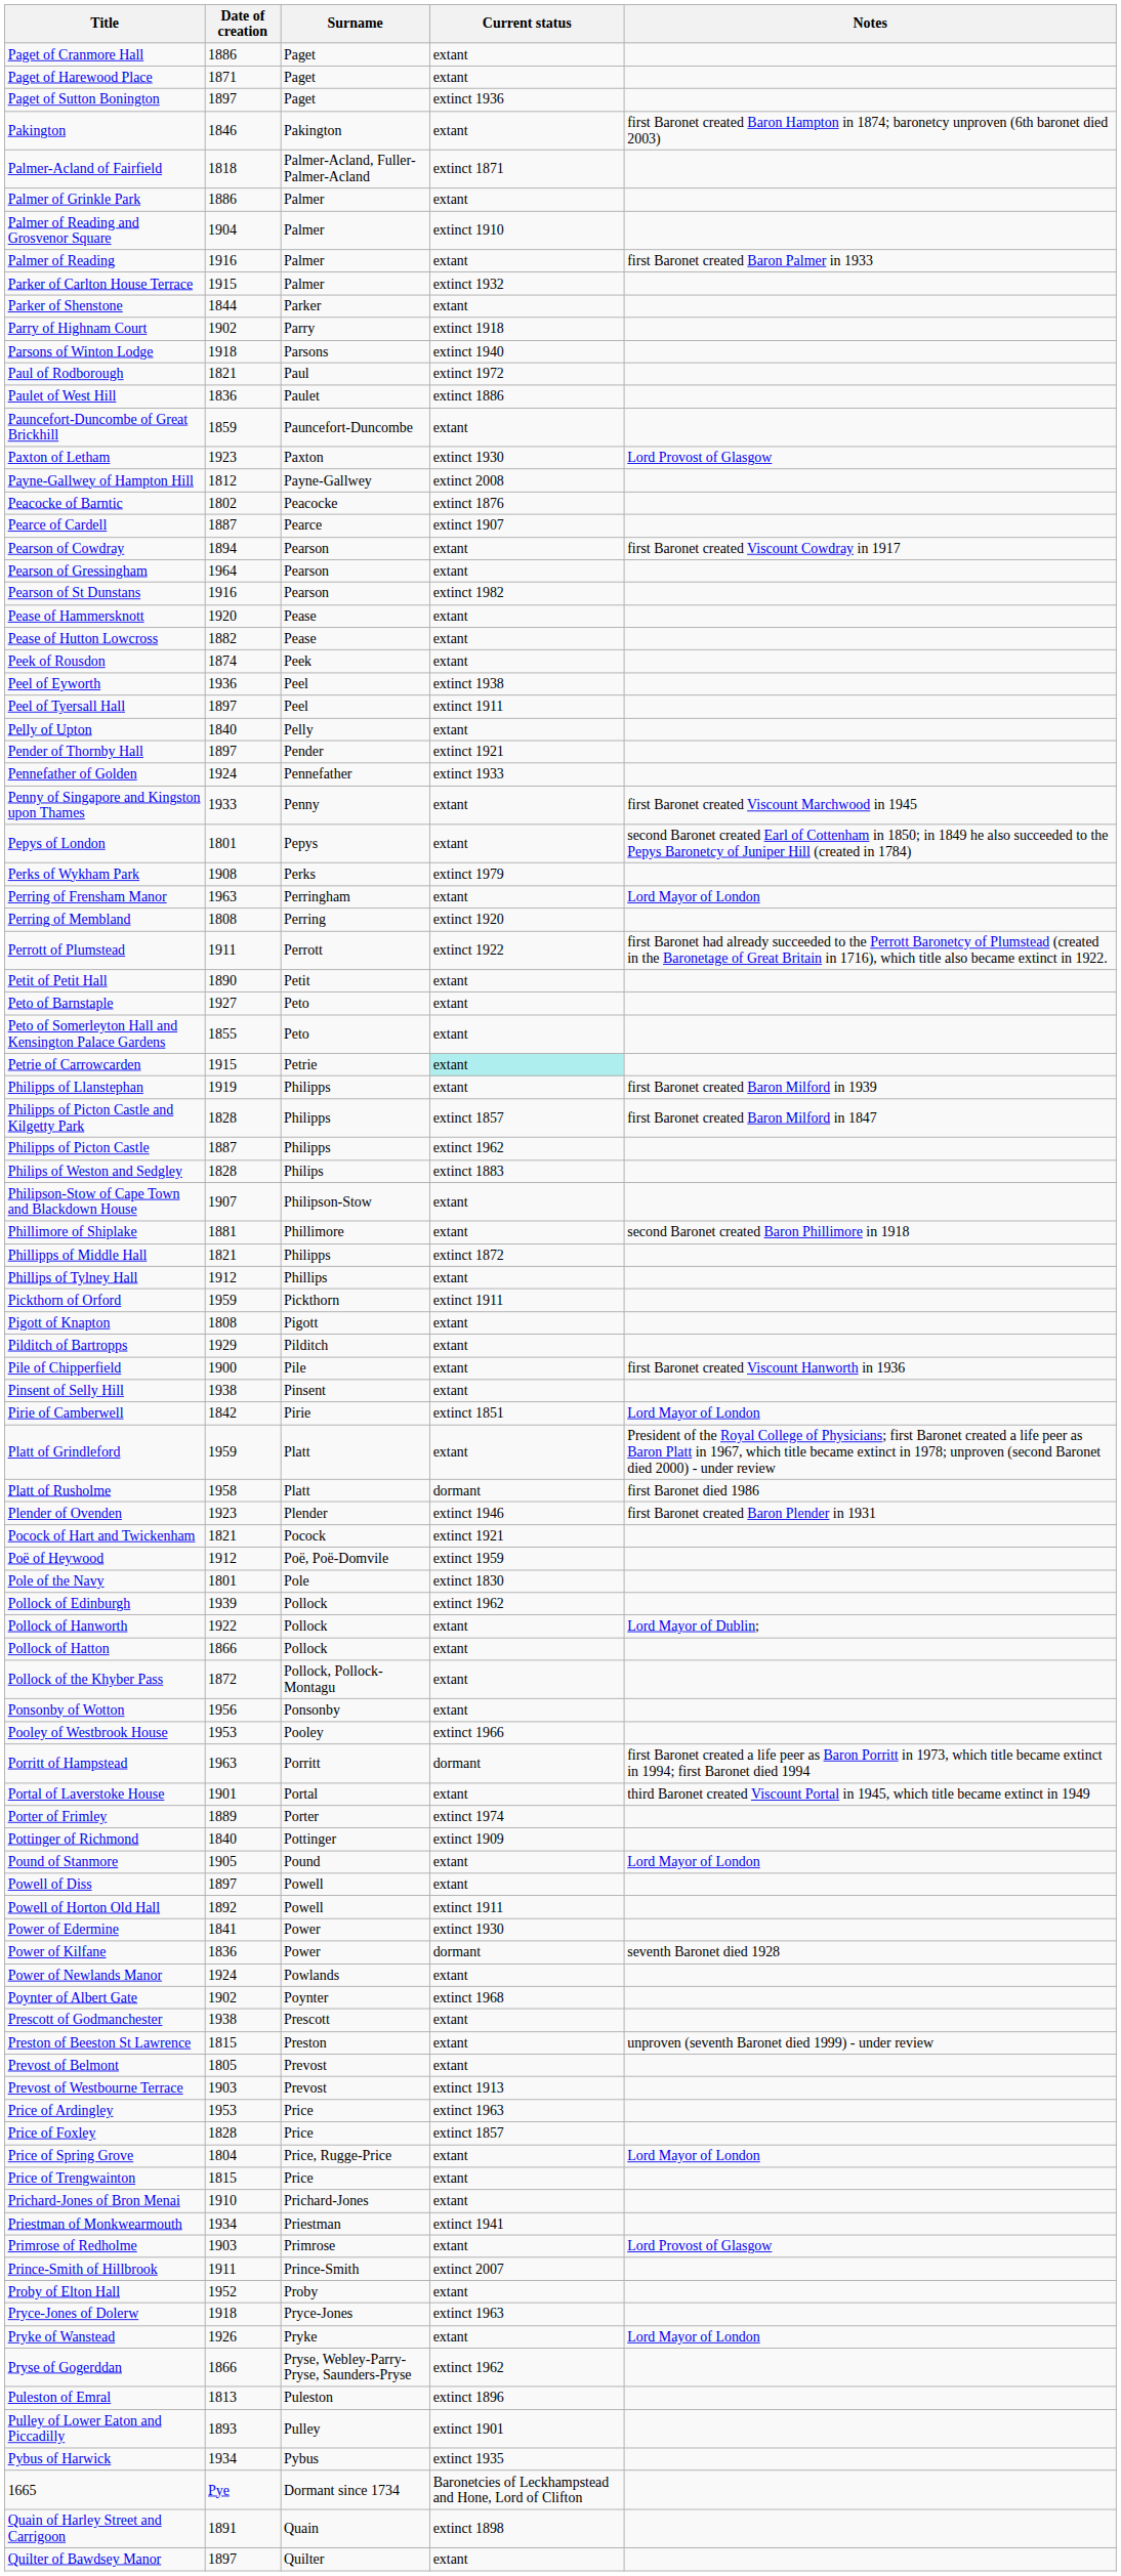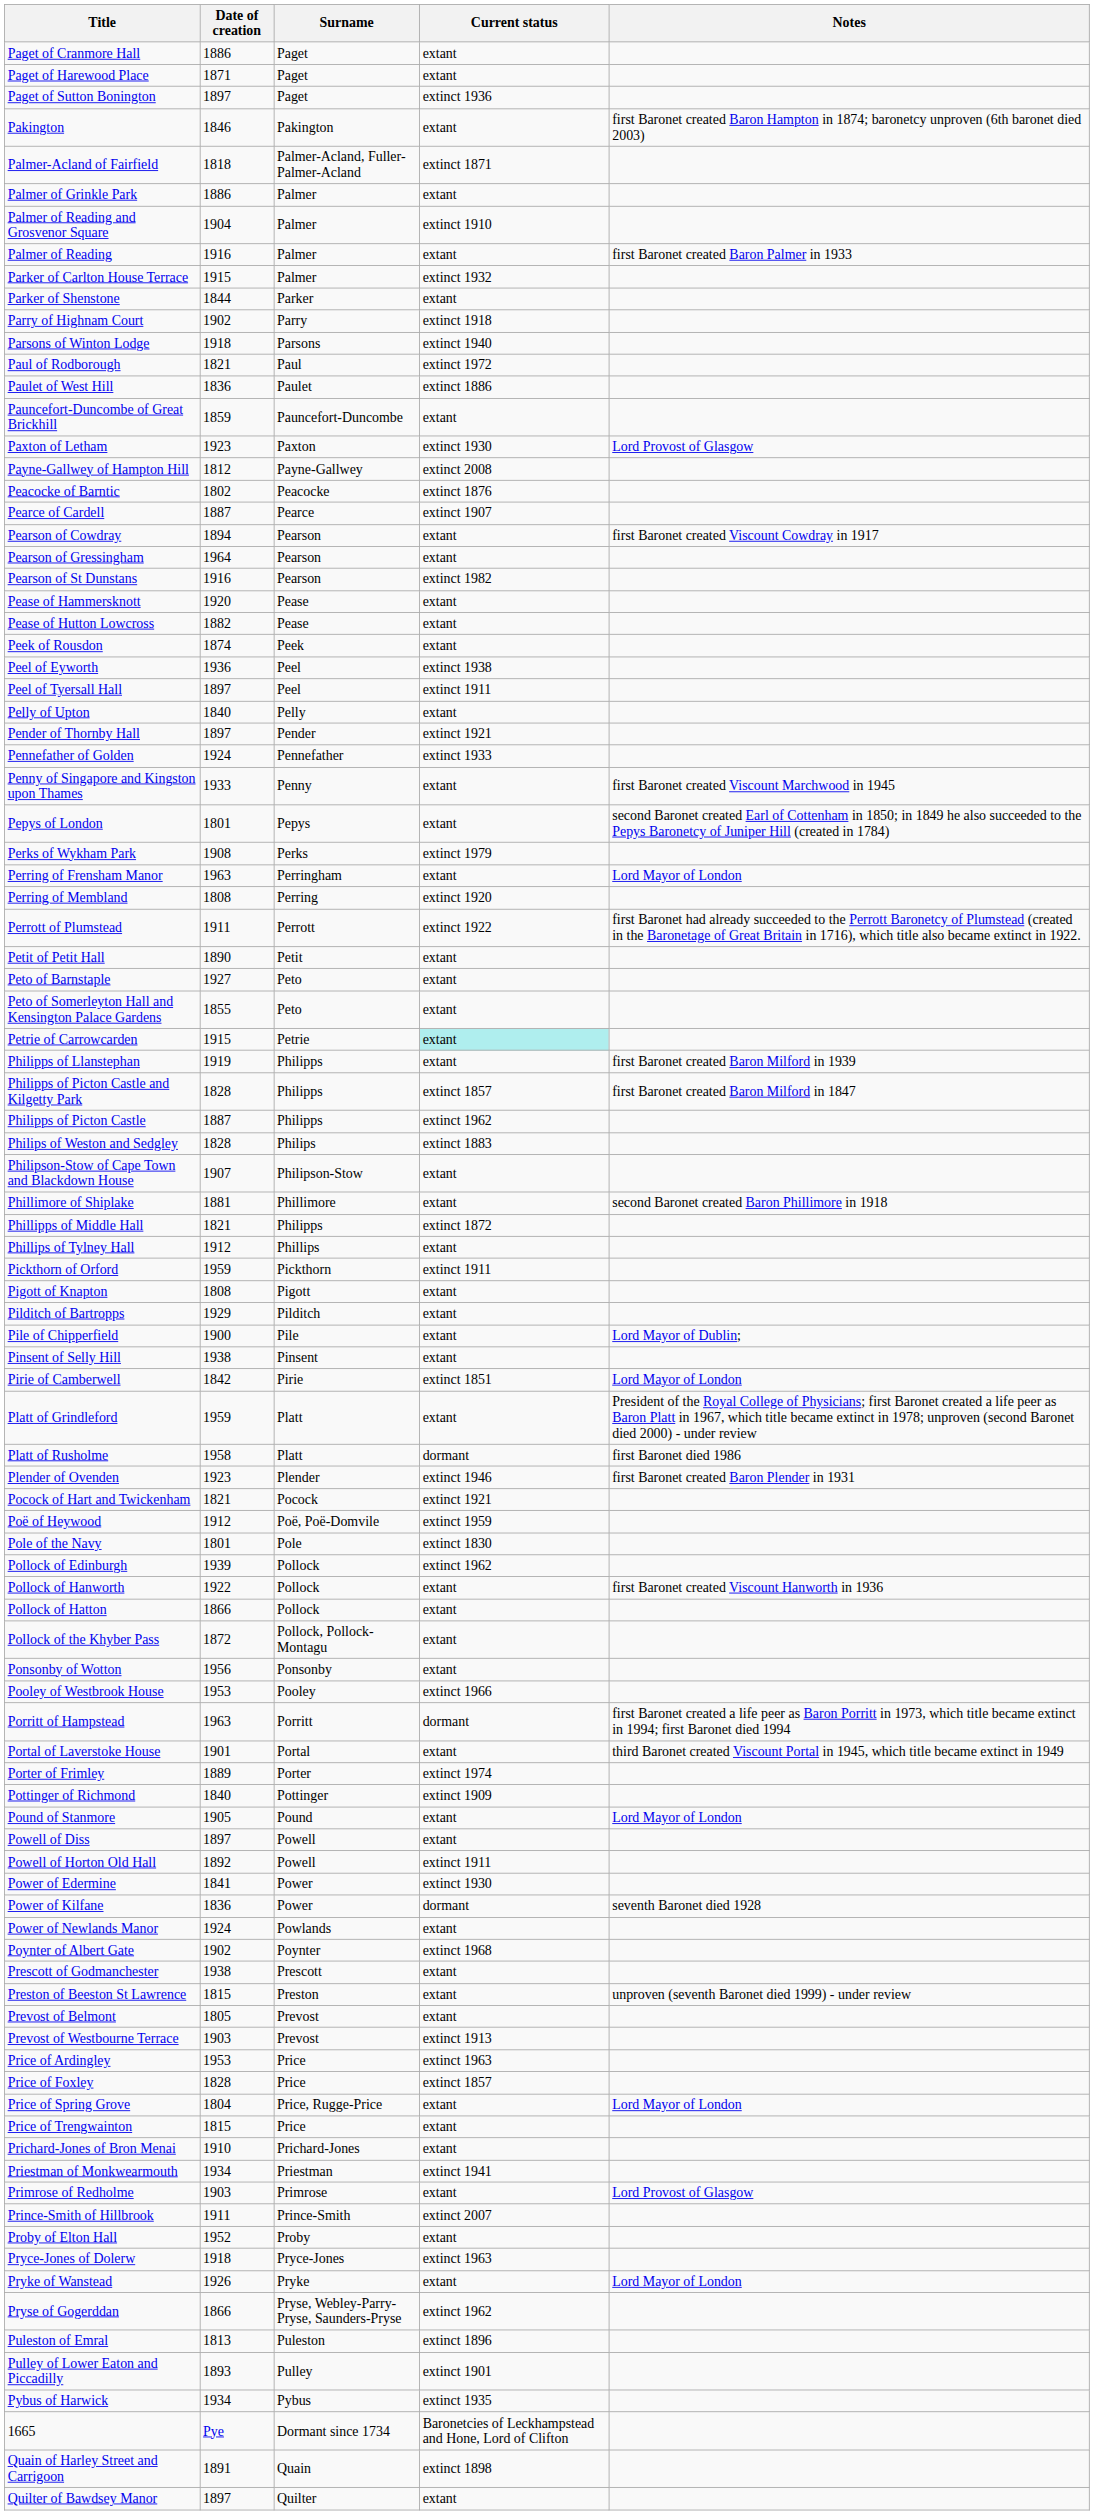Pile of Chipperfield | Notes: first Baronet created Viscount Hanworth in 1936 -> Lord Mayor of Dublin;
Pollock of Hanworth | Notes: Lord Mayor of Dublin; -> first Baronet created Viscount Hanworth in 1936
